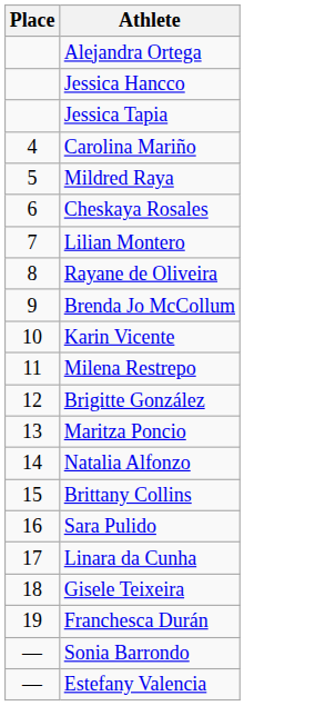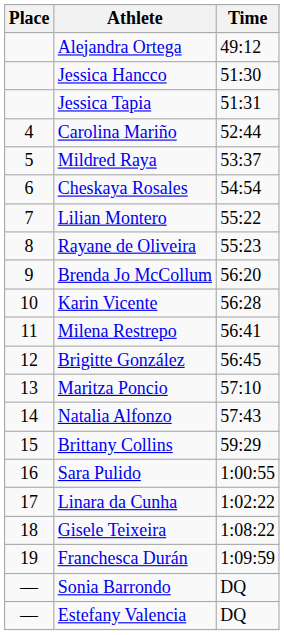+ column: Time | 49:12 | 51:30 | 51:31 | 52:44 | 53:37 | 54:54 | 55:22 | 55:23 | 56:20 | 56:28 | 56:41 | 56:45 | 57:10 | 57:43 | 59:29 | 1:00:55 | 1:02:22 | 1:08:22 | 1:09:59 | DQ | DQ
